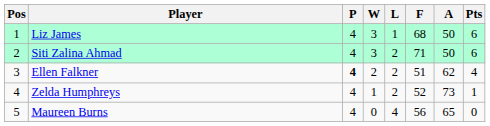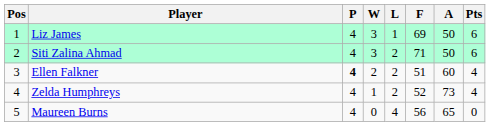Liz James | F: 68 -> 69
Ellen Falkner | A: 62 -> 60
Zelda Humphreys | Pts: 1 -> 4
